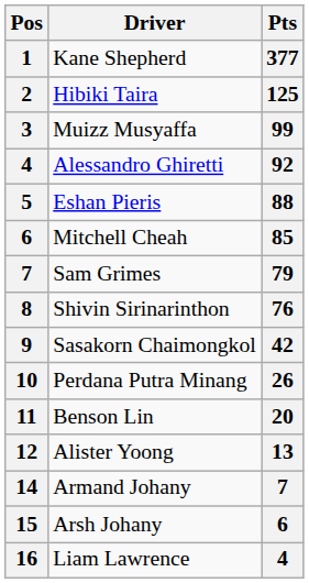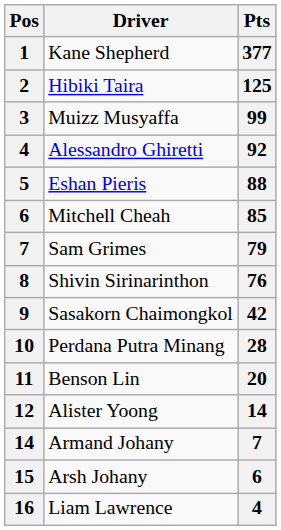Perdana Putra Minang | Pts: 26 -> 28
Alister Yoong | Pts: 13 -> 14
